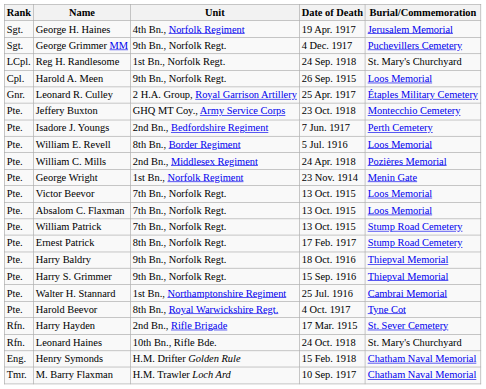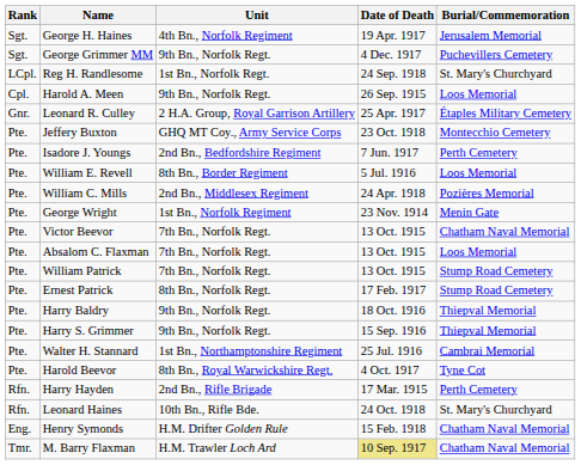Victor Beevor | Burial/Commemoration: Loos Memorial -> Chatham Naval Memorial
Harry Hayden | Burial/Commemoration: St. Sever Cemetery -> Perth Cemetery
M. Barry Flaxman | Date of Death: no background -> khaki background
